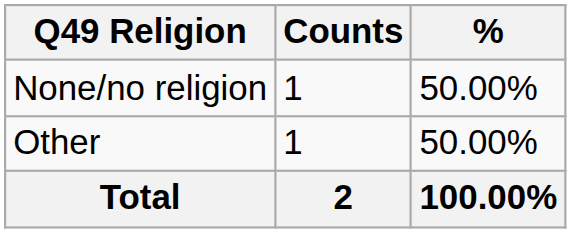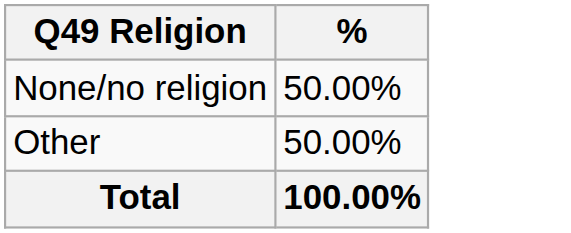- column: Counts | 1 | 1 | 2
